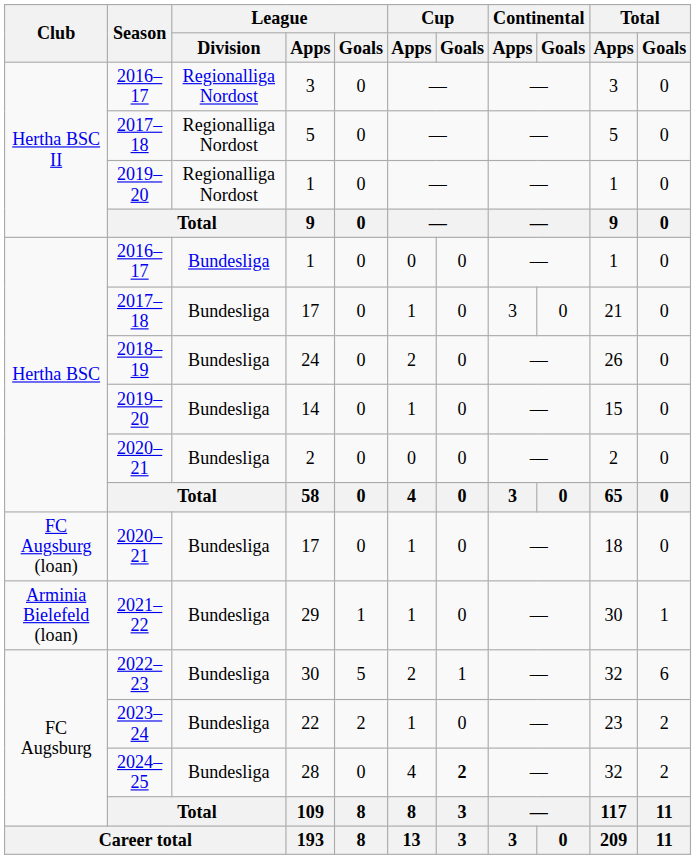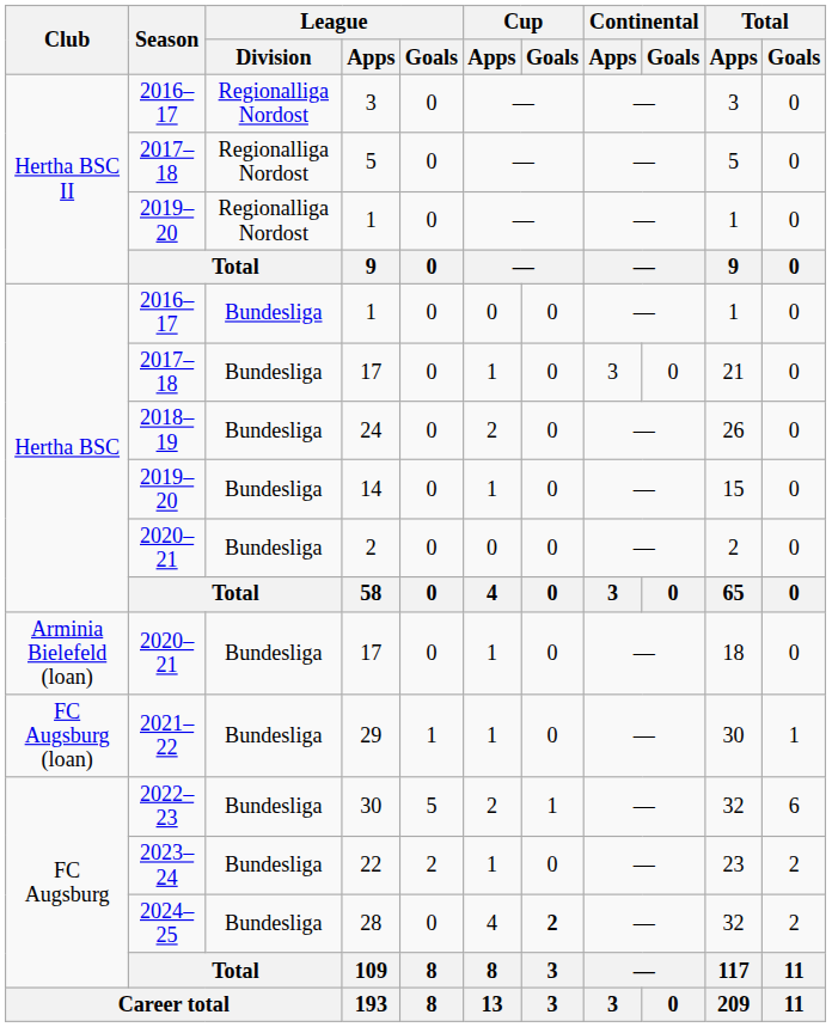2020–21 / 17 | Club: FC Augsburg (loan) -> Arminia Bielefeld (loan)
29 | Club: Arminia Bielefeld (loan) -> FC Augsburg (loan)
